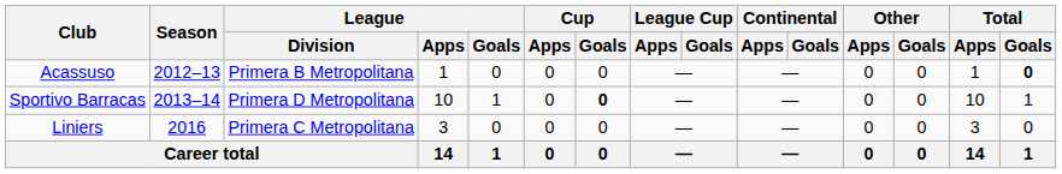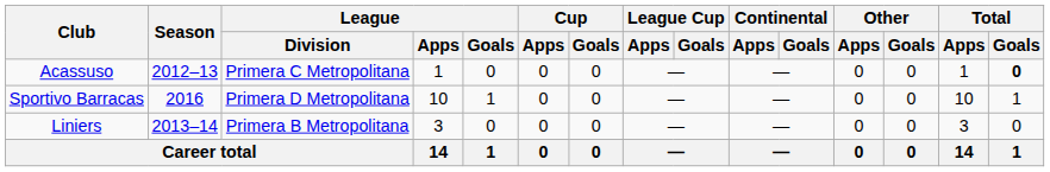Acassuso | League / Division: Primera B Metropolitana -> Primera C Metropolitana
Sportivo Barracas | Season: 2013–14 -> 2016
Sportivo Barracas | Cup / Goals: bold -> normal
Liniers | Season: 2016 -> 2013–14
Liniers | League / Division: Primera C Metropolitana -> Primera B Metropolitana
